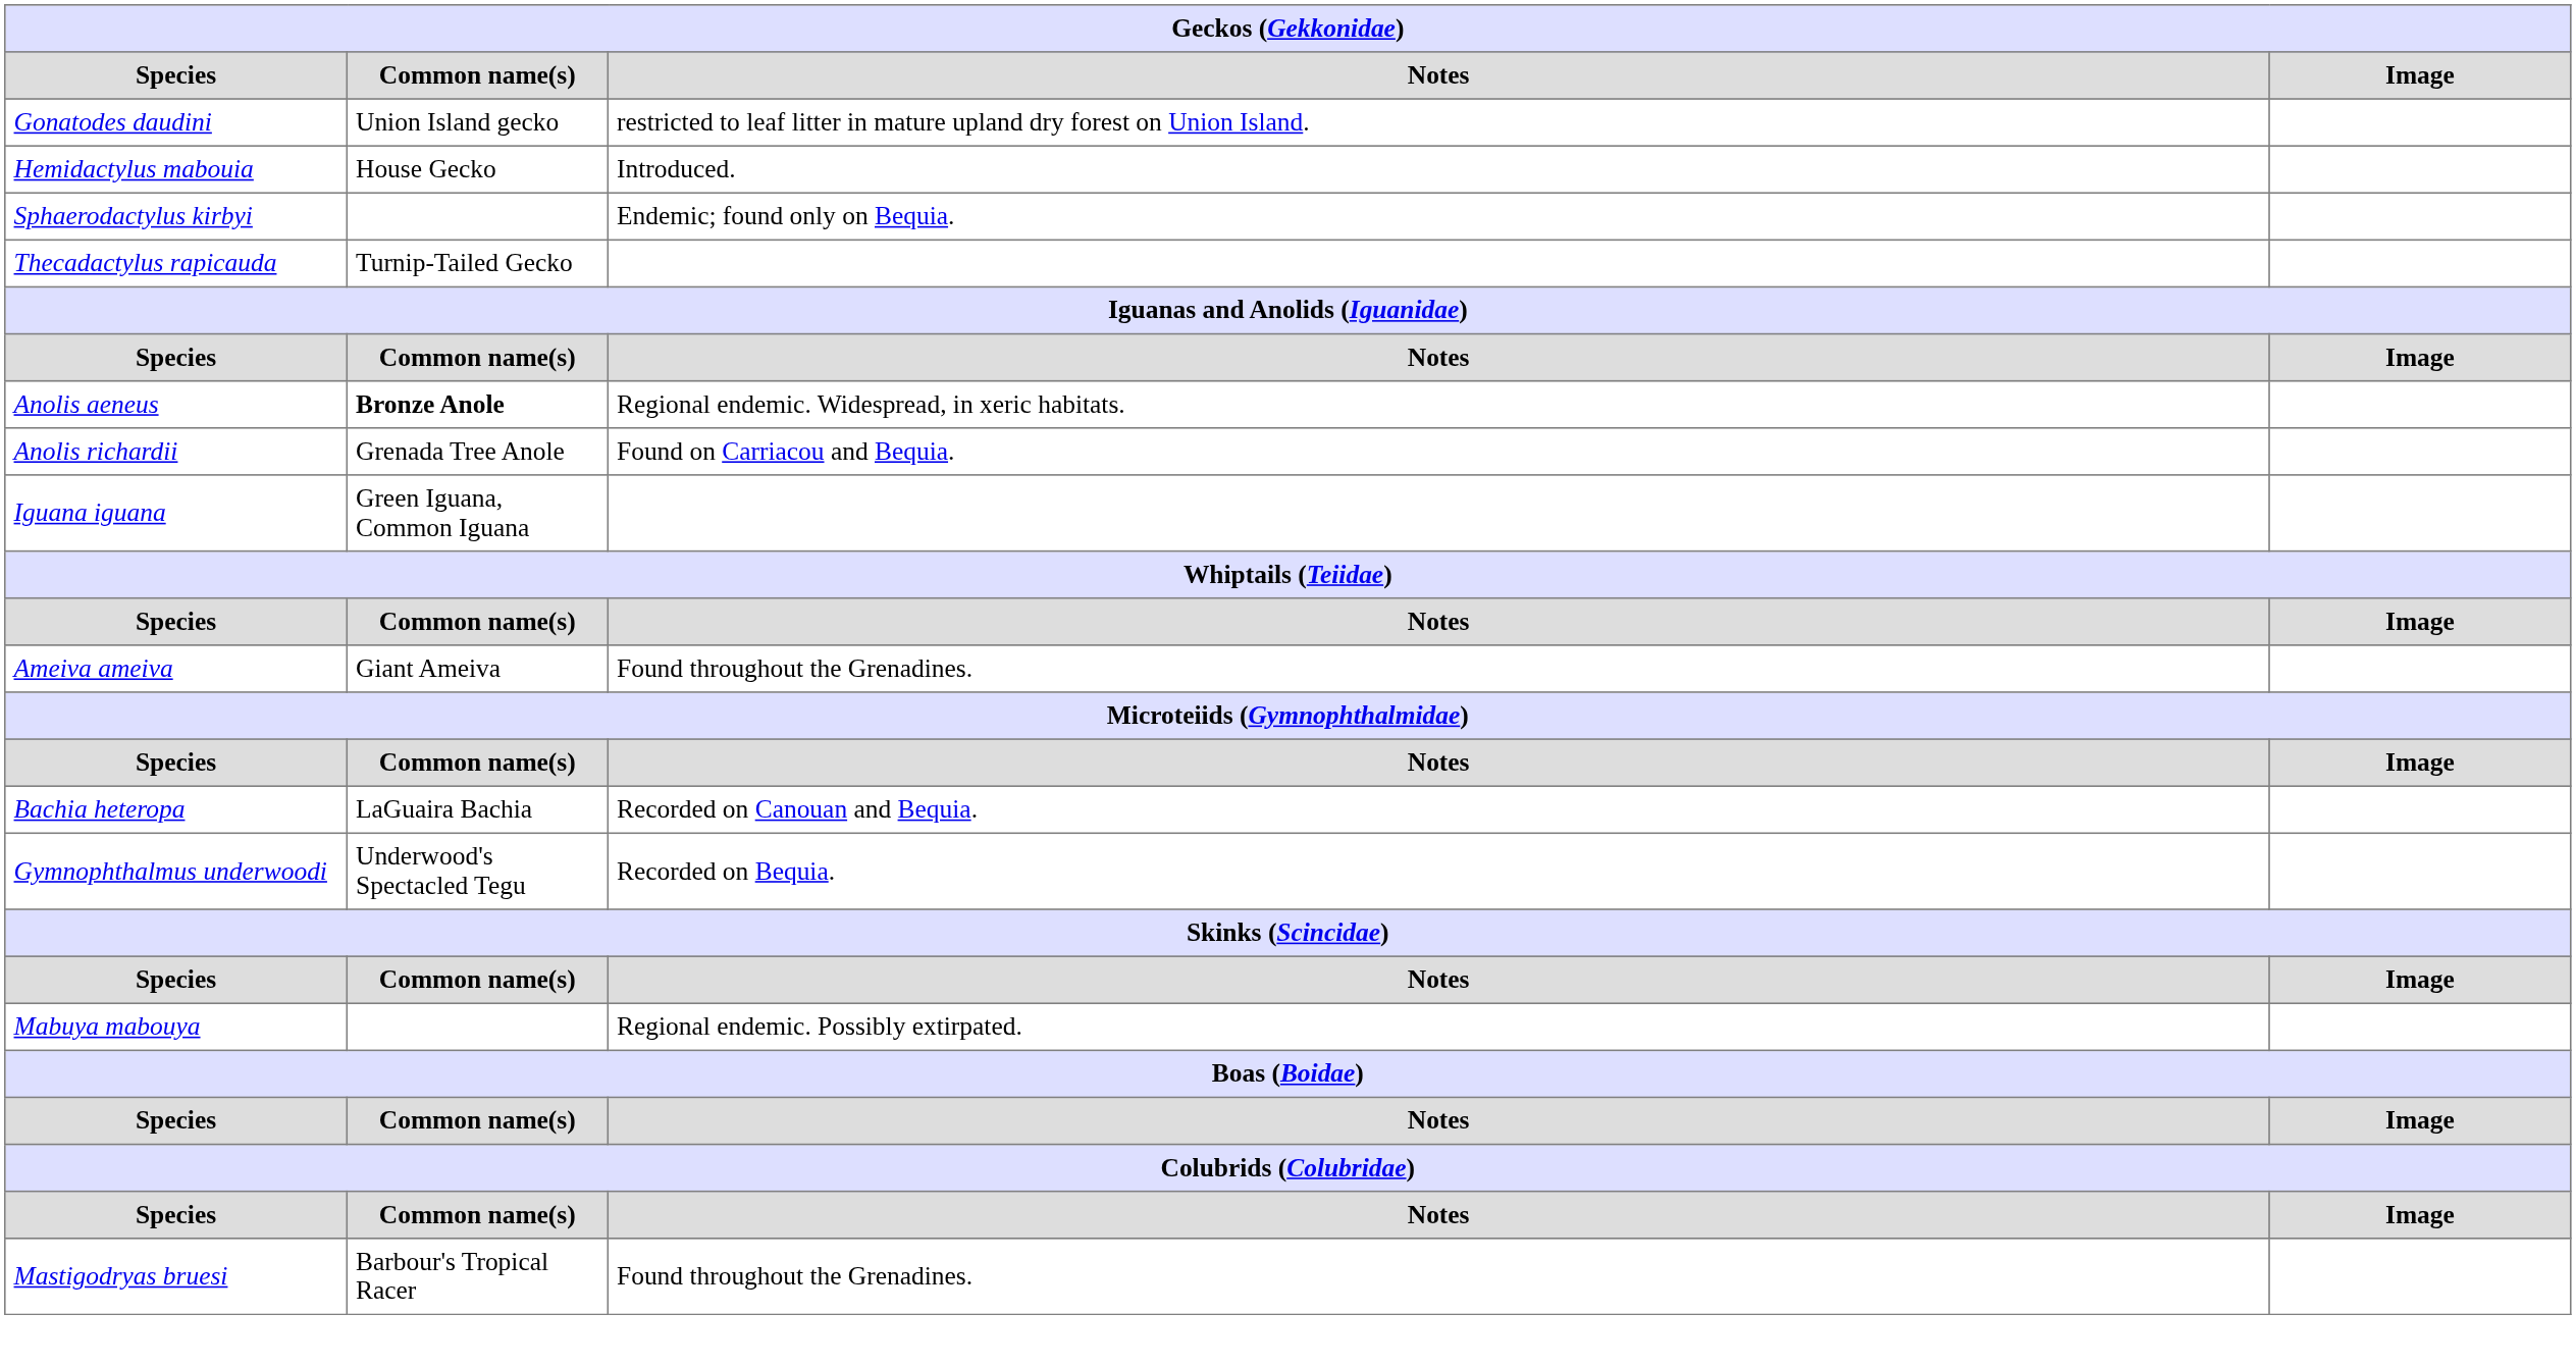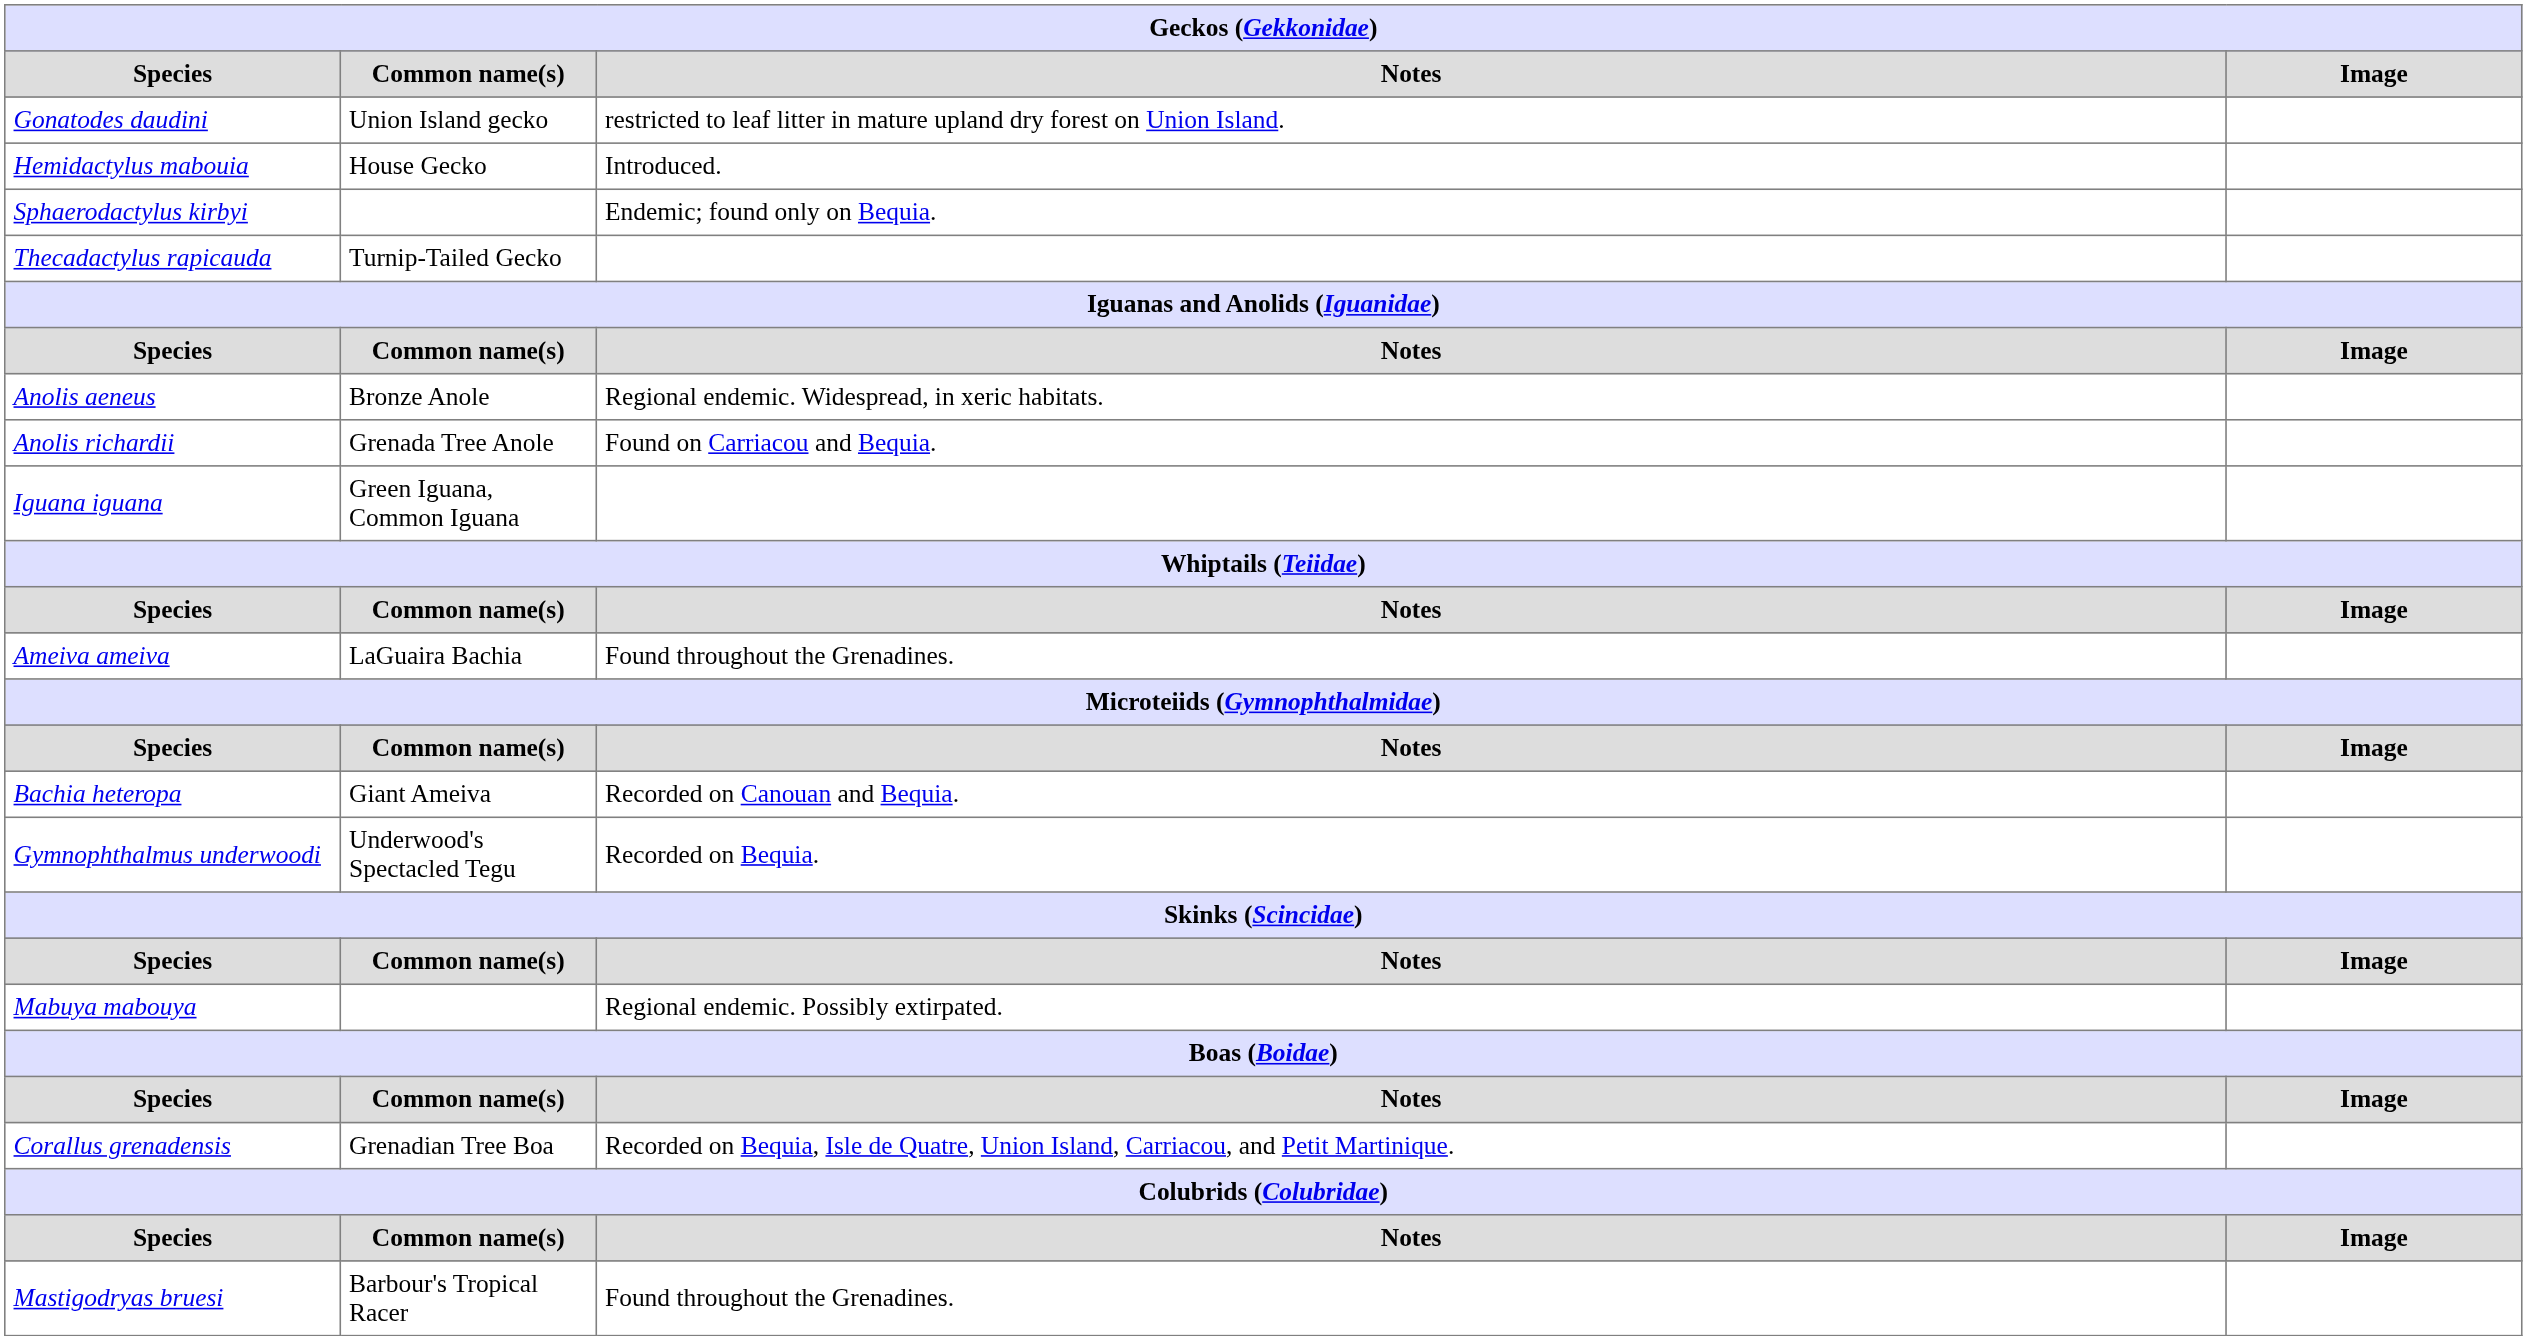Anolis aeneus | Common name(s): bold -> normal
Ameiva ameiva | Common name(s): Giant Ameiva -> LaGuaira Bachia
Bachia heteropa | Common name(s): LaGuaira Bachia -> Giant Ameiva
+ row: Corallus grenadensis | Grenadian Tree Boa | Recorded on Bequia, Isle de Quatre, Union Island, Carriacou, and Petit Martinique.
